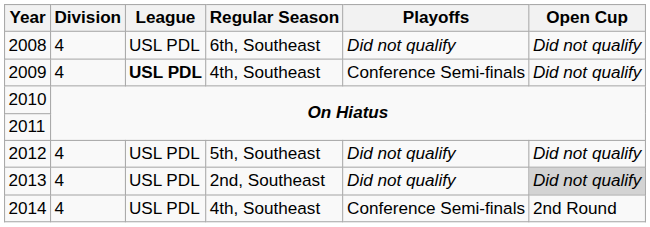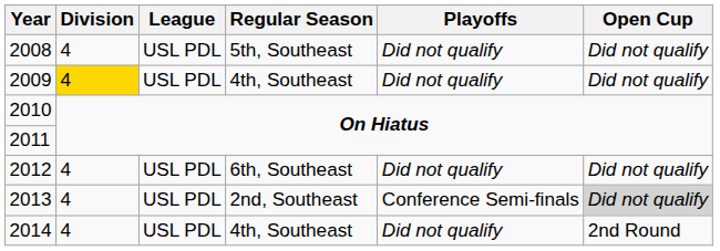2008 | Regular Season: 6th, Southeast -> 5th, Southeast
2009 | Division: no background -> gold background
2009 | League: bold -> normal
2009 | Playoffs: Conference Semi-finals -> Did not qualify
2012 | Regular Season: 5th, Southeast -> 6th, Southeast
2013 | Playoffs: Did not qualify -> Conference Semi-finals
2014 | Playoffs: Conference Semi-finals -> Did not qualify
